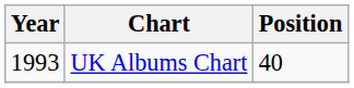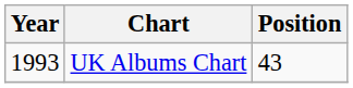UK Albums Chart | Position: 40 -> 43
